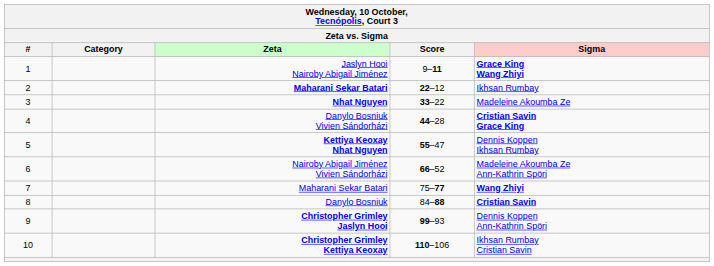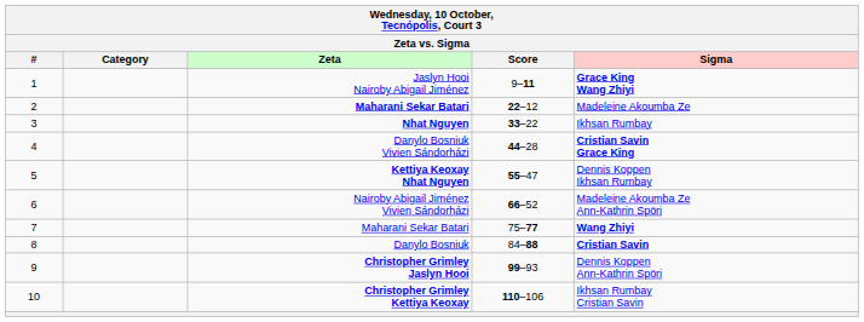2 / Maharani Sekar Batari | Sigma: Ikhsan Rumbay -> Madeleine Akoumba Ze
Nhat Nguyen | Sigma: Madeleine Akoumba Ze -> Ikhsan Rumbay
